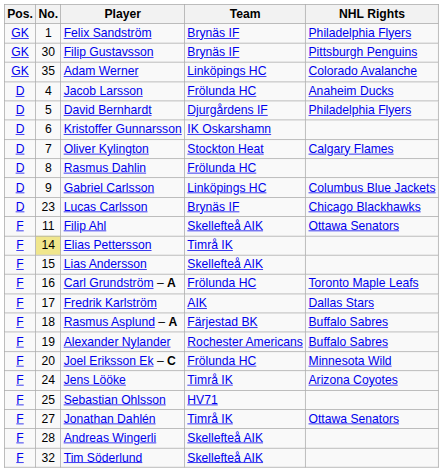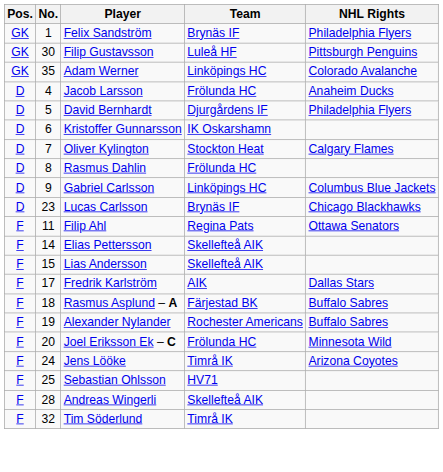Filip Gustavsson | Team: Brynäs IF -> Luleå HF
Filip Ahl | Team: Skellefteå AIK -> Regina Pats
Elias Pettersson | No.: khaki background -> no background
Elias Pettersson | Team: Timrå IK -> Skellefteå AIK
- row: F | 16 | Carl Grundström – A | Frölunda HC | Toronto Maple Leafs
- row: F | 27 | Jonathan Dahlén | Timrå IK | Ottawa Senators
Tim Söderlund | Team: Skellefteå AIK -> Timrå IK
